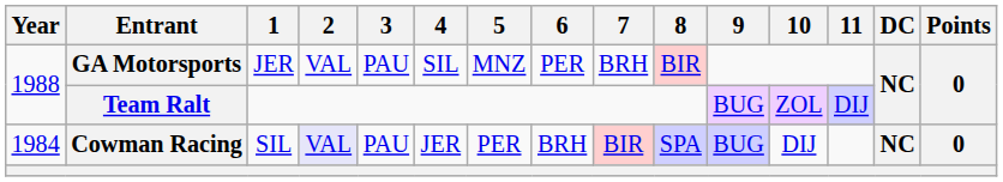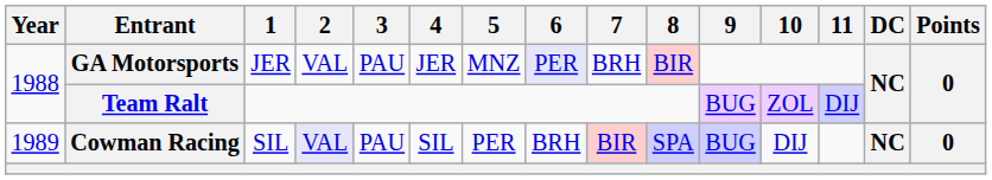GA Motorsports | 4: SIL -> JER
GA Motorsports | 6: no background -> lavender background
Cowman Racing | Year: 1984 -> 1989
Cowman Racing | 4: JER -> SIL
